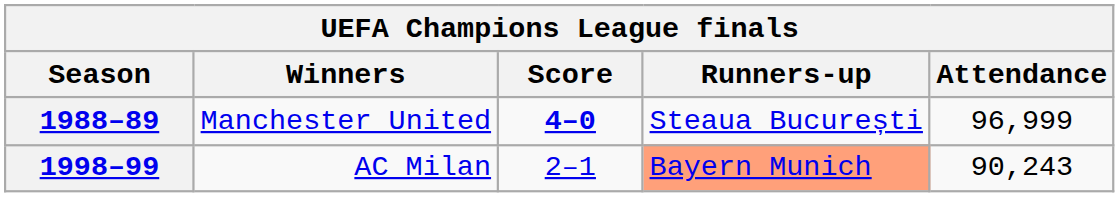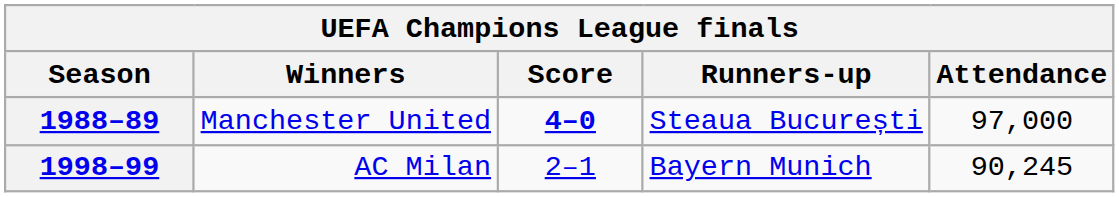1988–89 | Attendance: 96,999 -> 97,000
1998–99 | Runners-up: lightsalmon background -> no background
1998–99 | Attendance: 90,243 -> 90,245
